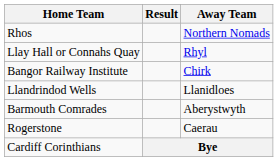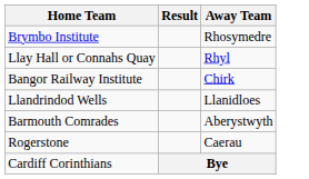- row: Rhos | Northern Nomads
+ row: Brymbo Institute | Rhosymedre
